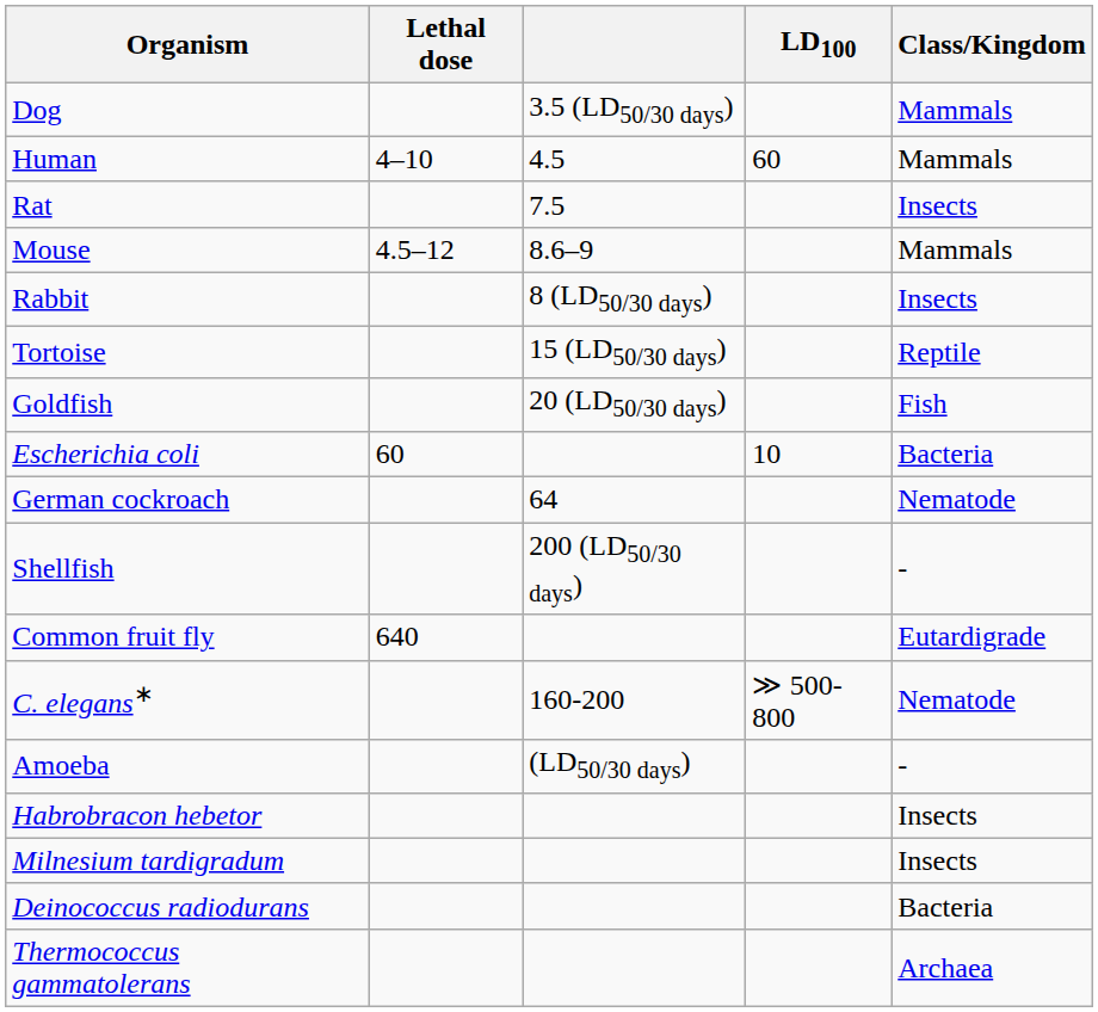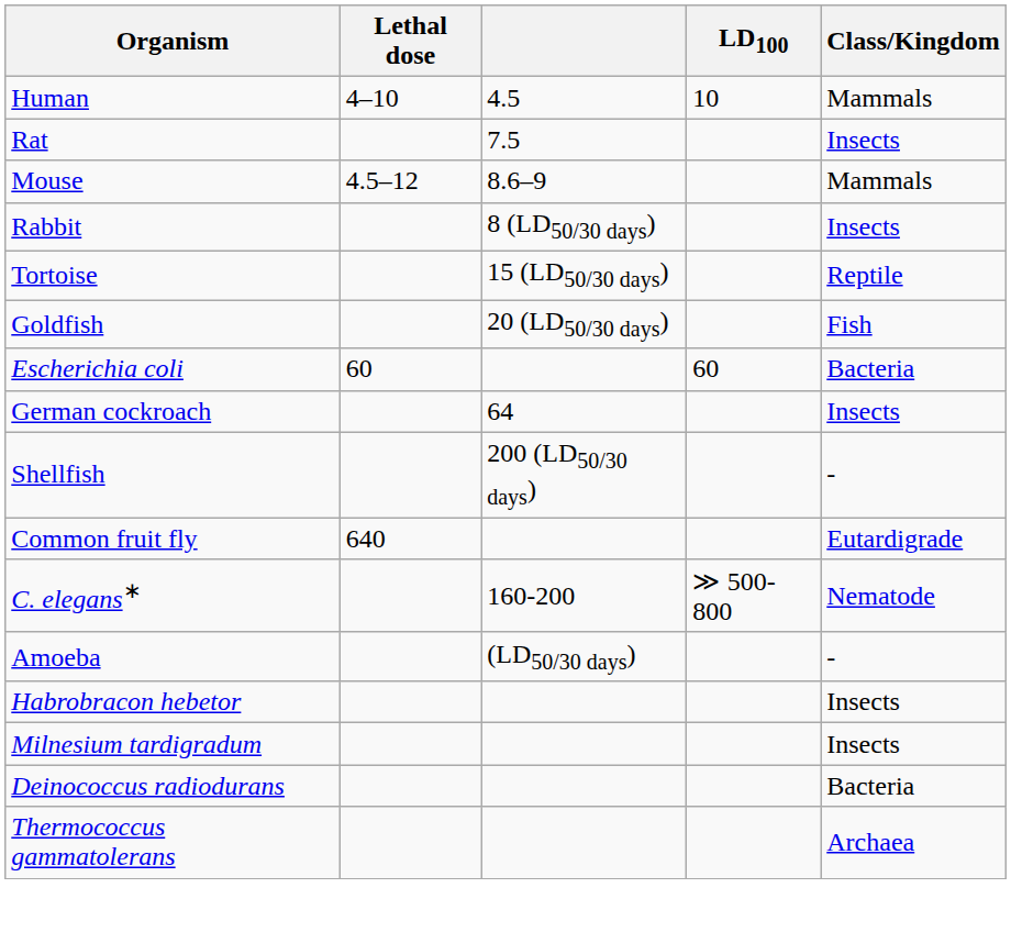- row: Dog | 3.5 (LD50/30 days) | Mammals
Human | LD100: 60 -> 10
Escherichia coli | LD100: 10 -> 60
German cockroach | Class/Kingdom: Nematode -> Insects
